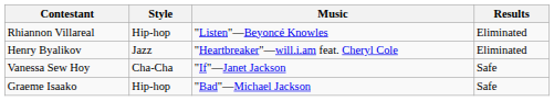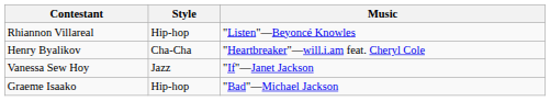- column: Results | Eliminated | Eliminated | Safe | Safe
Henry Byalikov | Style: Jazz -> Cha-Cha
Vanessa Sew Hoy | Style: Cha-Cha -> Jazz
